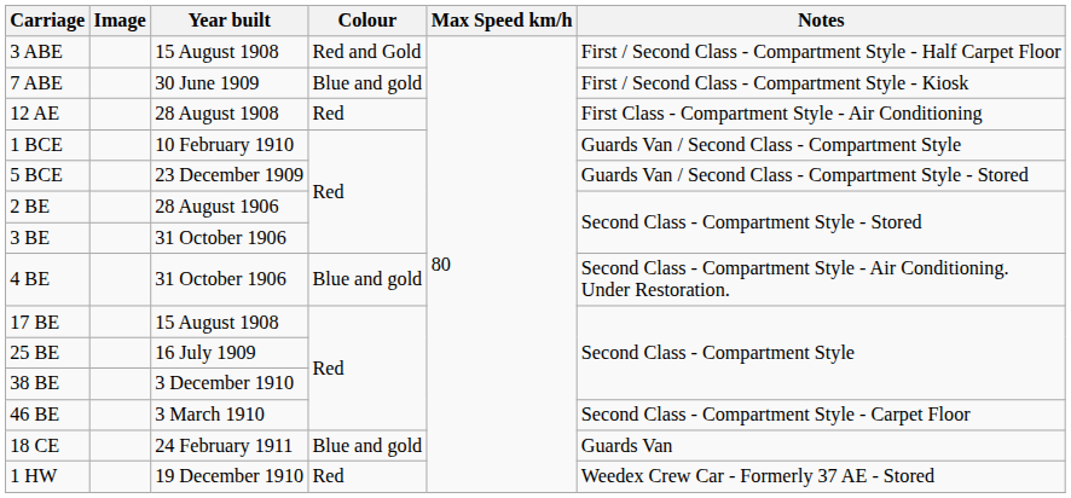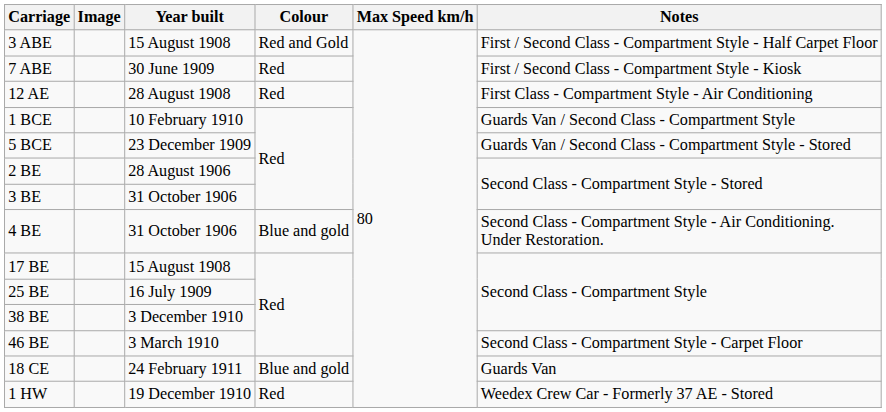7 ABE | Colour: Blue and gold -> Red
